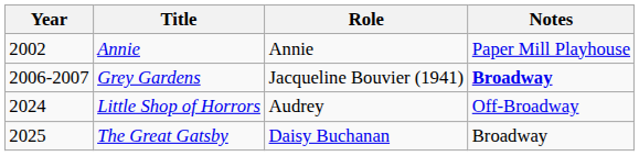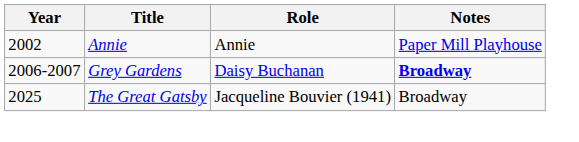Grey Gardens | Role: Jacqueline Bouvier (1941) -> Daisy Buchanan
- row: 2024 | Little Shop of Horrors | Audrey | Off-Broadway
The Great Gatsby | Role: Daisy Buchanan -> Jacqueline Bouvier (1941)
